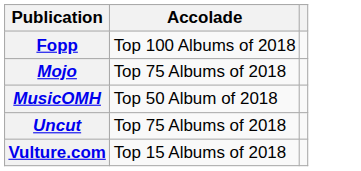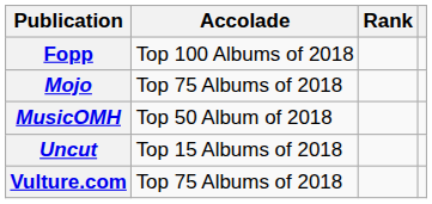+ column: Rank
Uncut | Accolade: Top 75 Albums of 2018 -> Top 15 Albums of 2018
Vulture.com | Accolade: Top 15 Albums of 2018 -> Top 75 Albums of 2018
